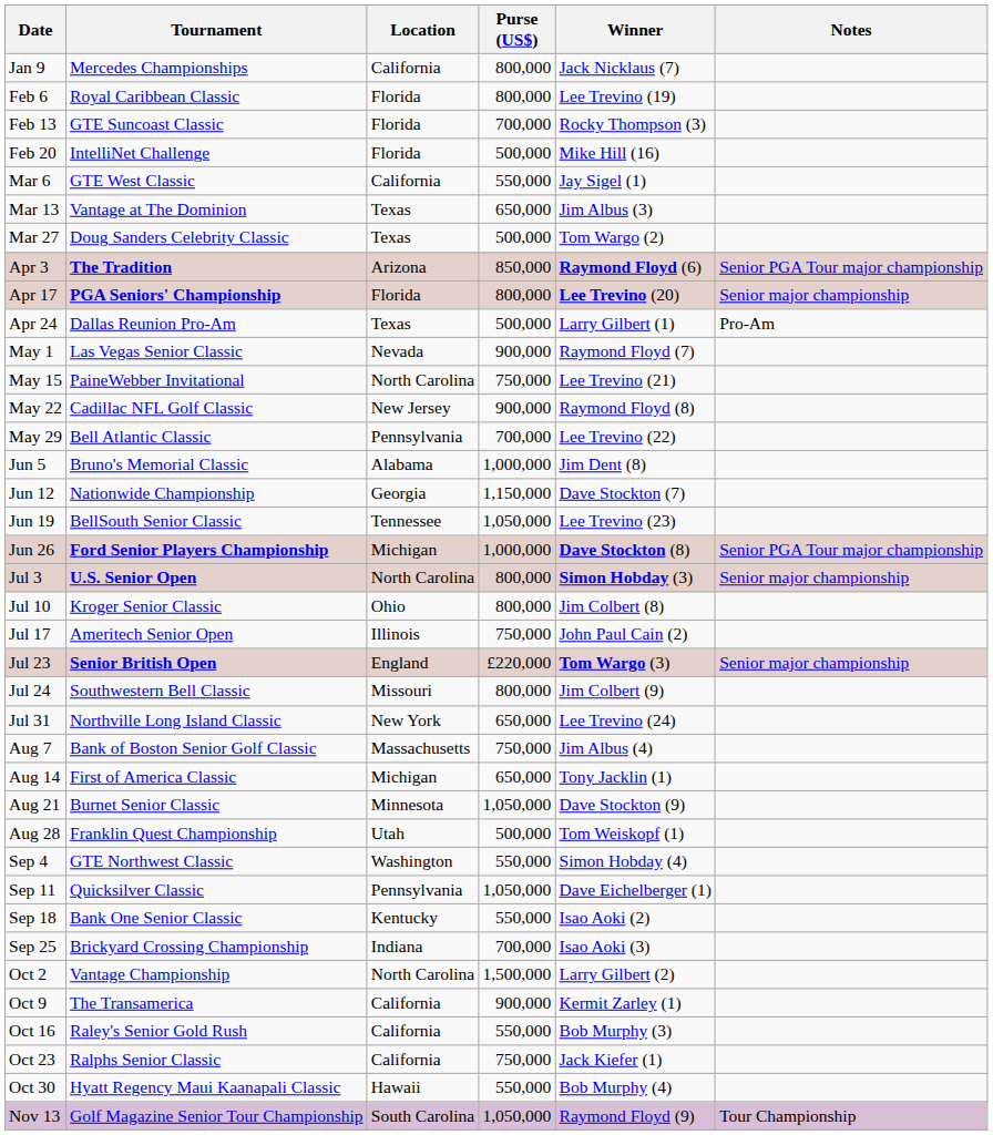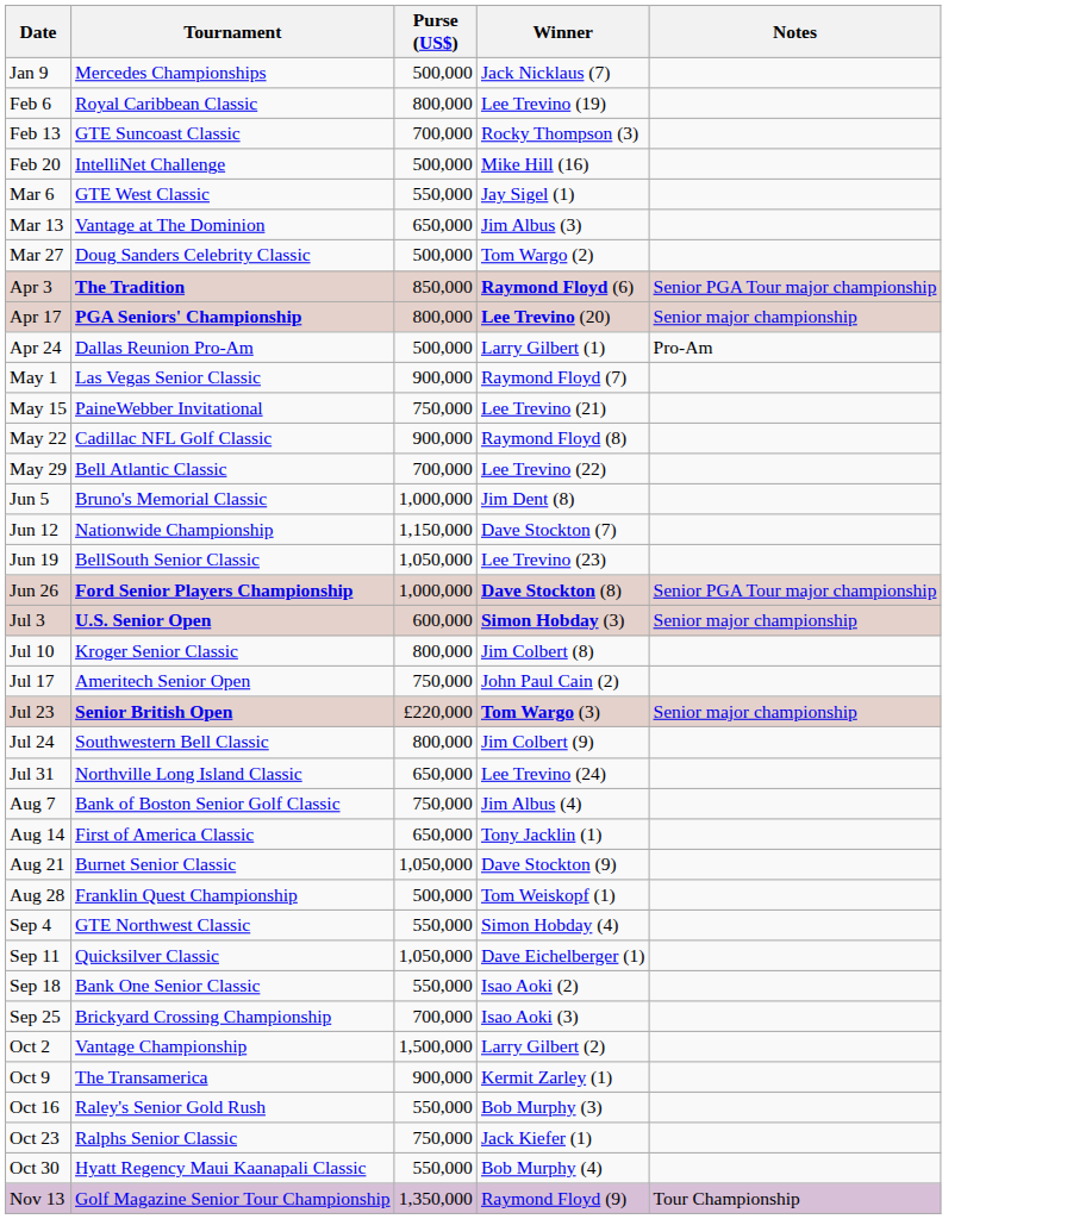- column: Location | California | Florida | Florida | Florida | California | Texas | Texas | Arizona | Florida | Texas | Nevada | North Carolina | New Jersey | Pennsylvania | Alabama | Georgia | Tennessee | Michigan | North Carolina | Ohio | Illinois | England | Missouri | New York | Massachusetts | Michigan | Minnesota | Utah | Washington | Pennsylvania | Kentucky | Indiana | North Carolina | California | California | California | Hawaii | South Carolina
Jan 9 | Purse (US$): 800,000 -> 500,000
Jul 3 | Purse (US$): 800,000 -> 600,000
Nov 13 | Purse (US$): 1,050,000 -> 1,350,000
